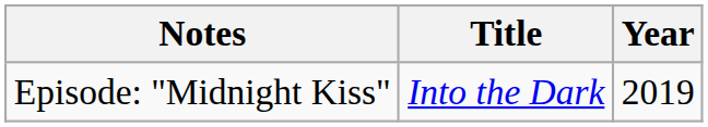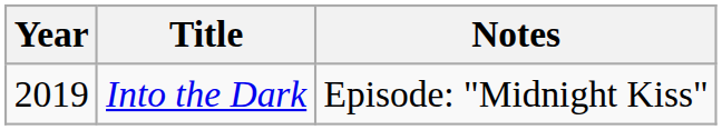columns swapped: Year <-> Notes
